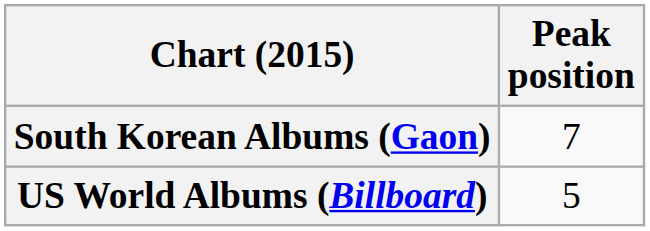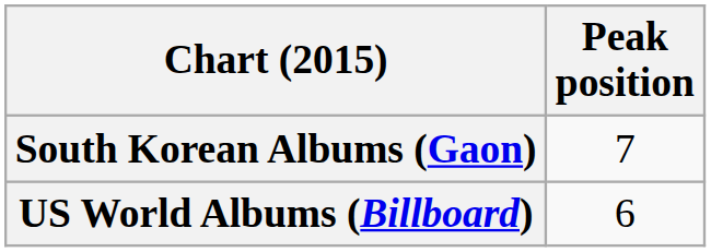US World Albums (Billboard) | Peak position: 5 -> 6
